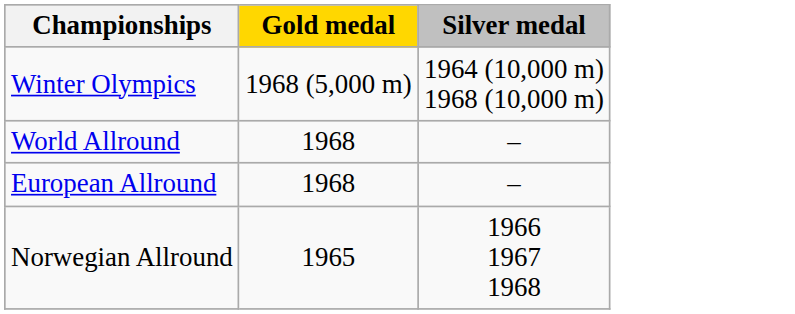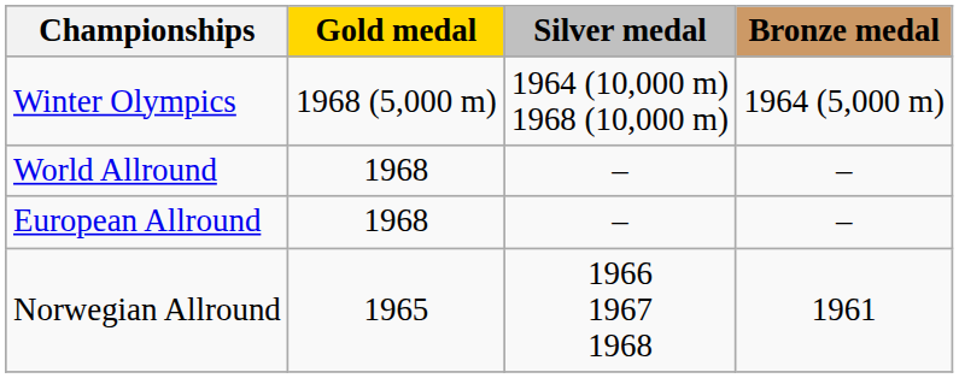+ column: Bronze medal | 1964 (5,000 m) | – | – | 1961
